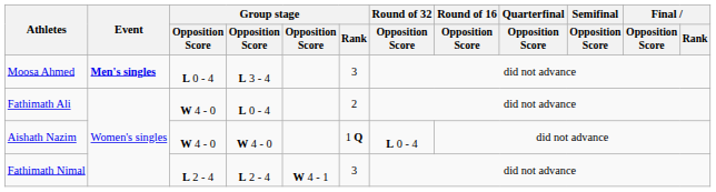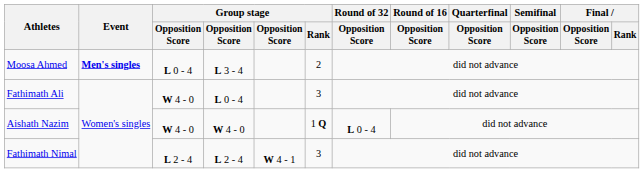Moosa Ahmed | Group stage / Rank: 3 -> 2
Fathimath Ali | Group stage / Rank: 2 -> 3
